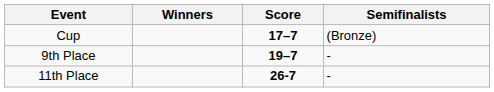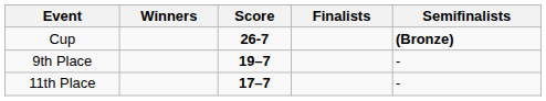+ column: Finalists
Cup | Score: 17–7 -> 26-7
Cup | Semifinalists: normal -> bold
11th Place | Score: 26-7 -> 17–7
